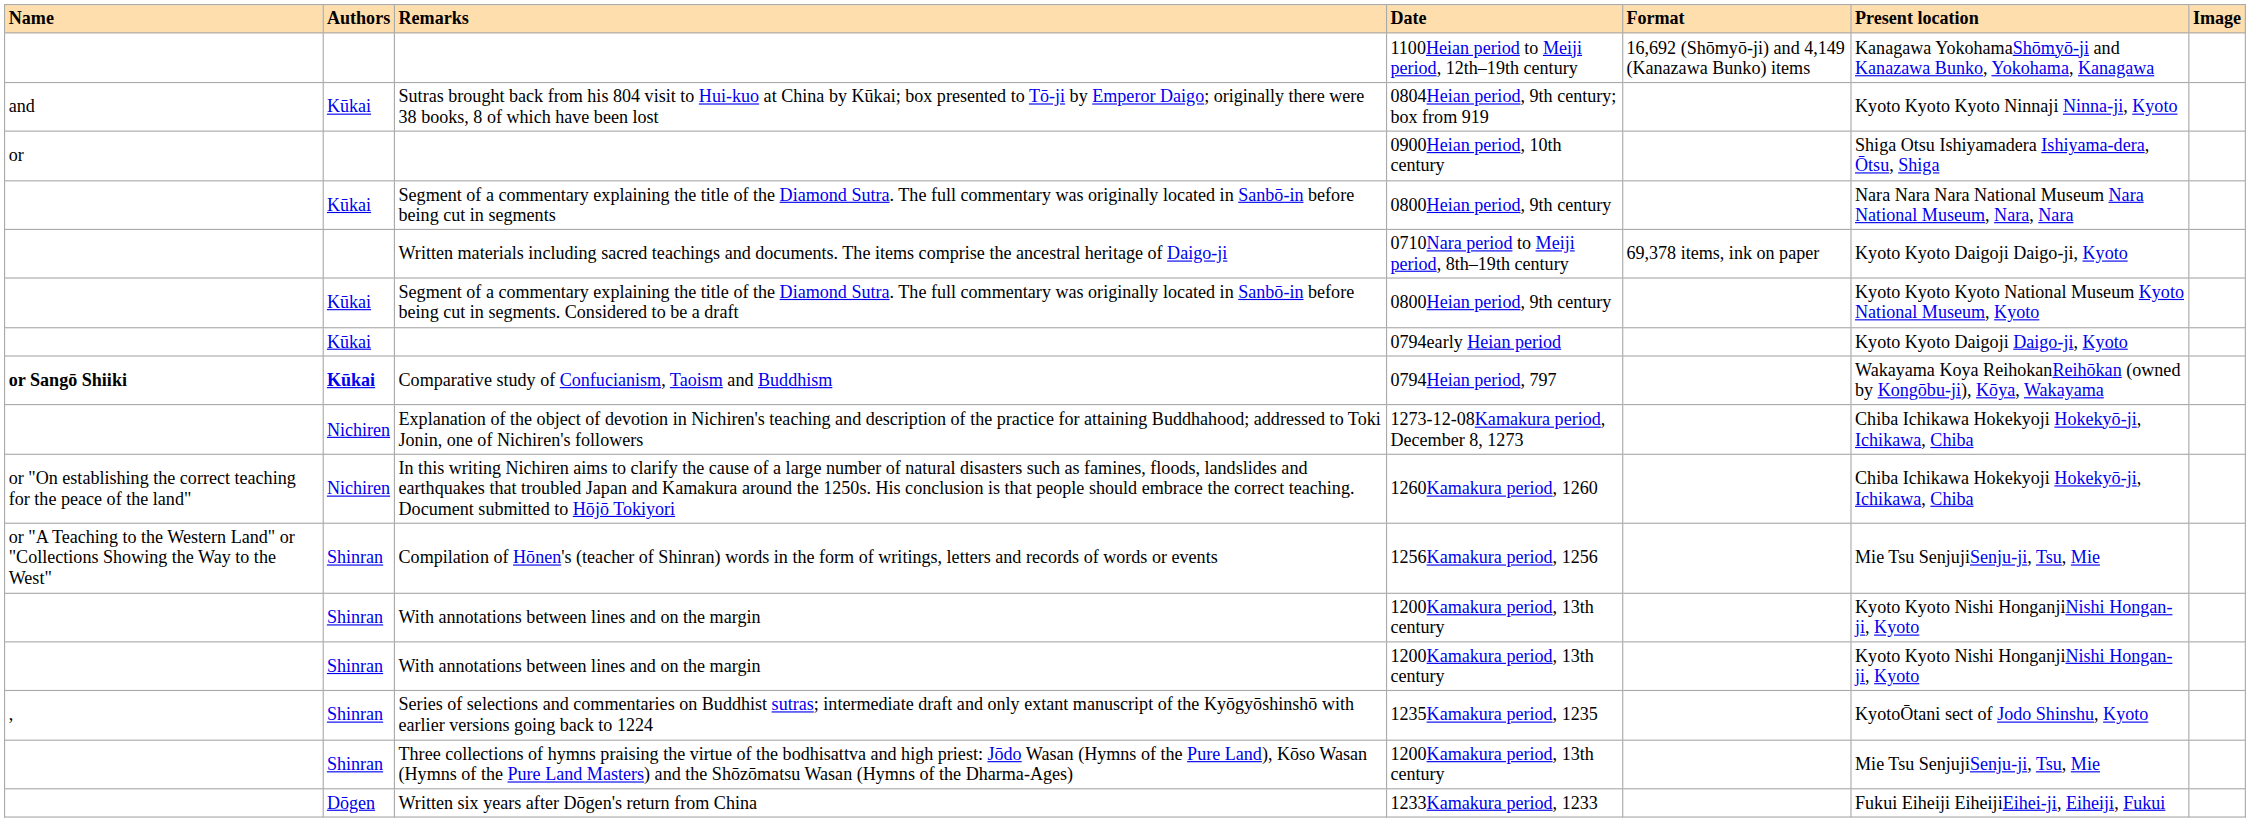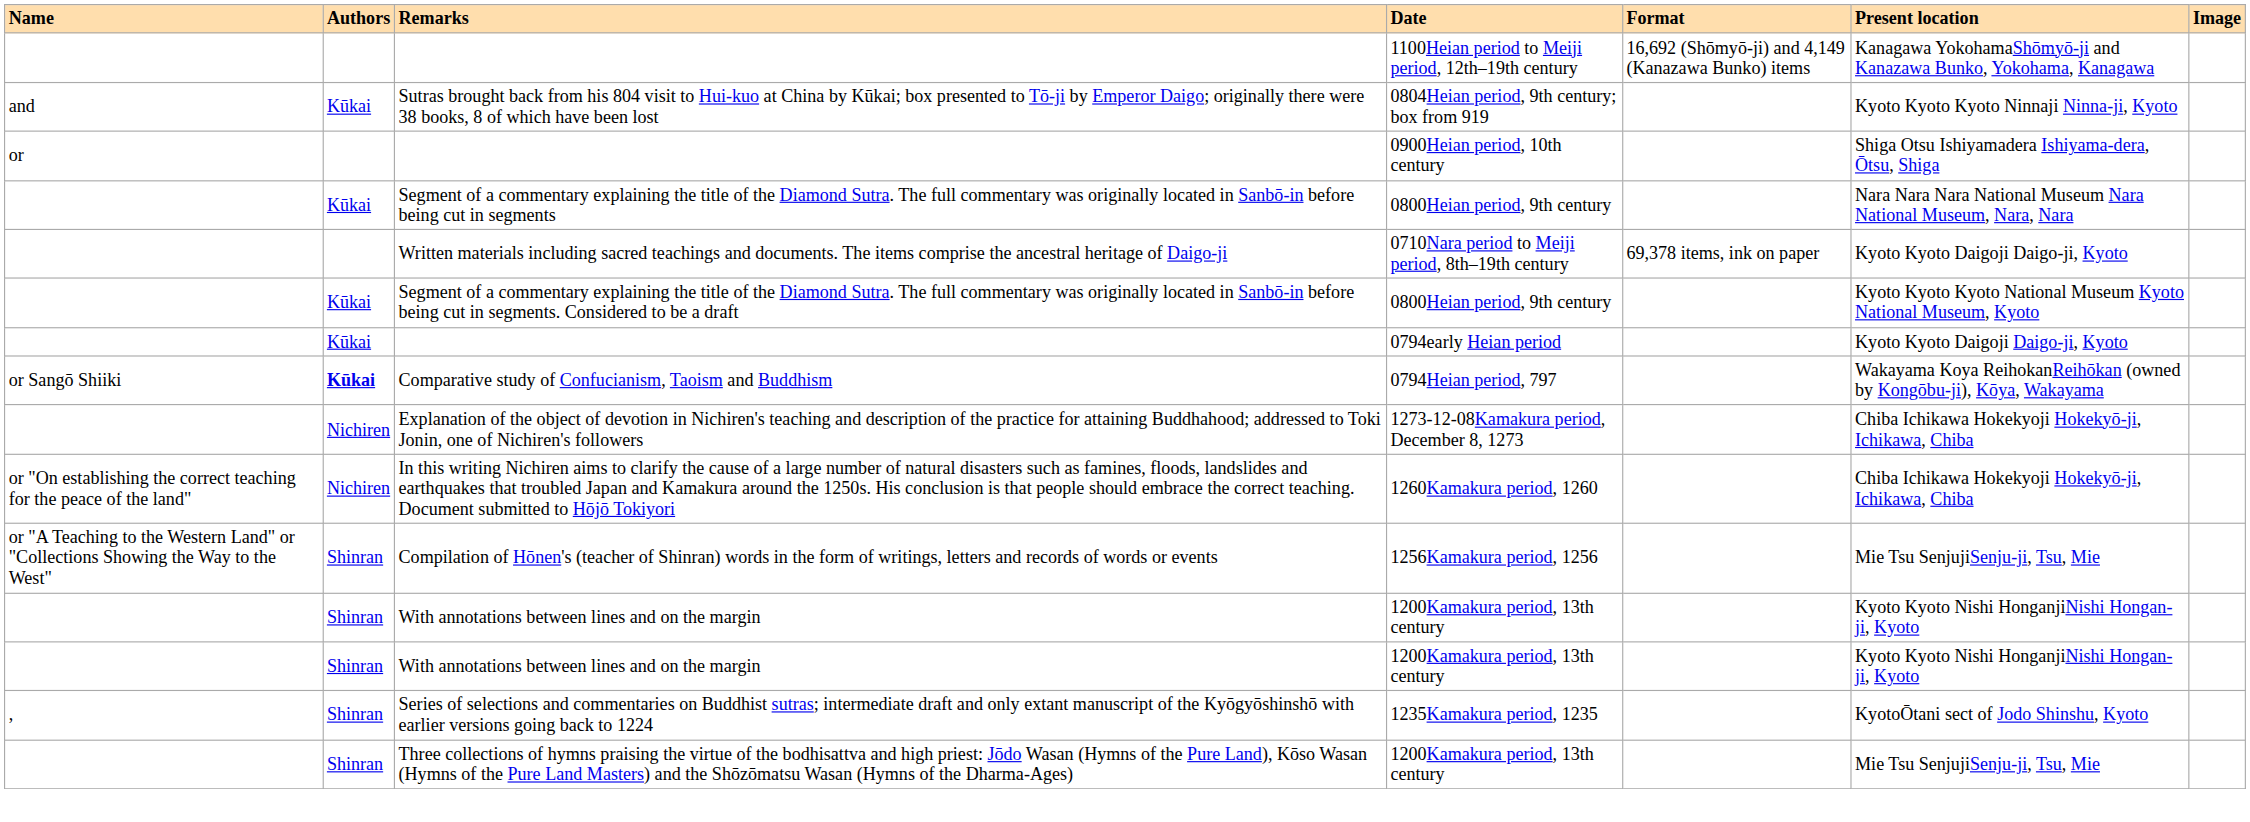Comparative study of Confucianism, Taoism and Buddhism | Name: bold -> normal
- row: Dōgen | Written six years after Dōgen's return from China | 1233Kamakura period, 1233 | Fukui Eiheiji EiheijiEihei-ji, Eiheiji, Fukui
